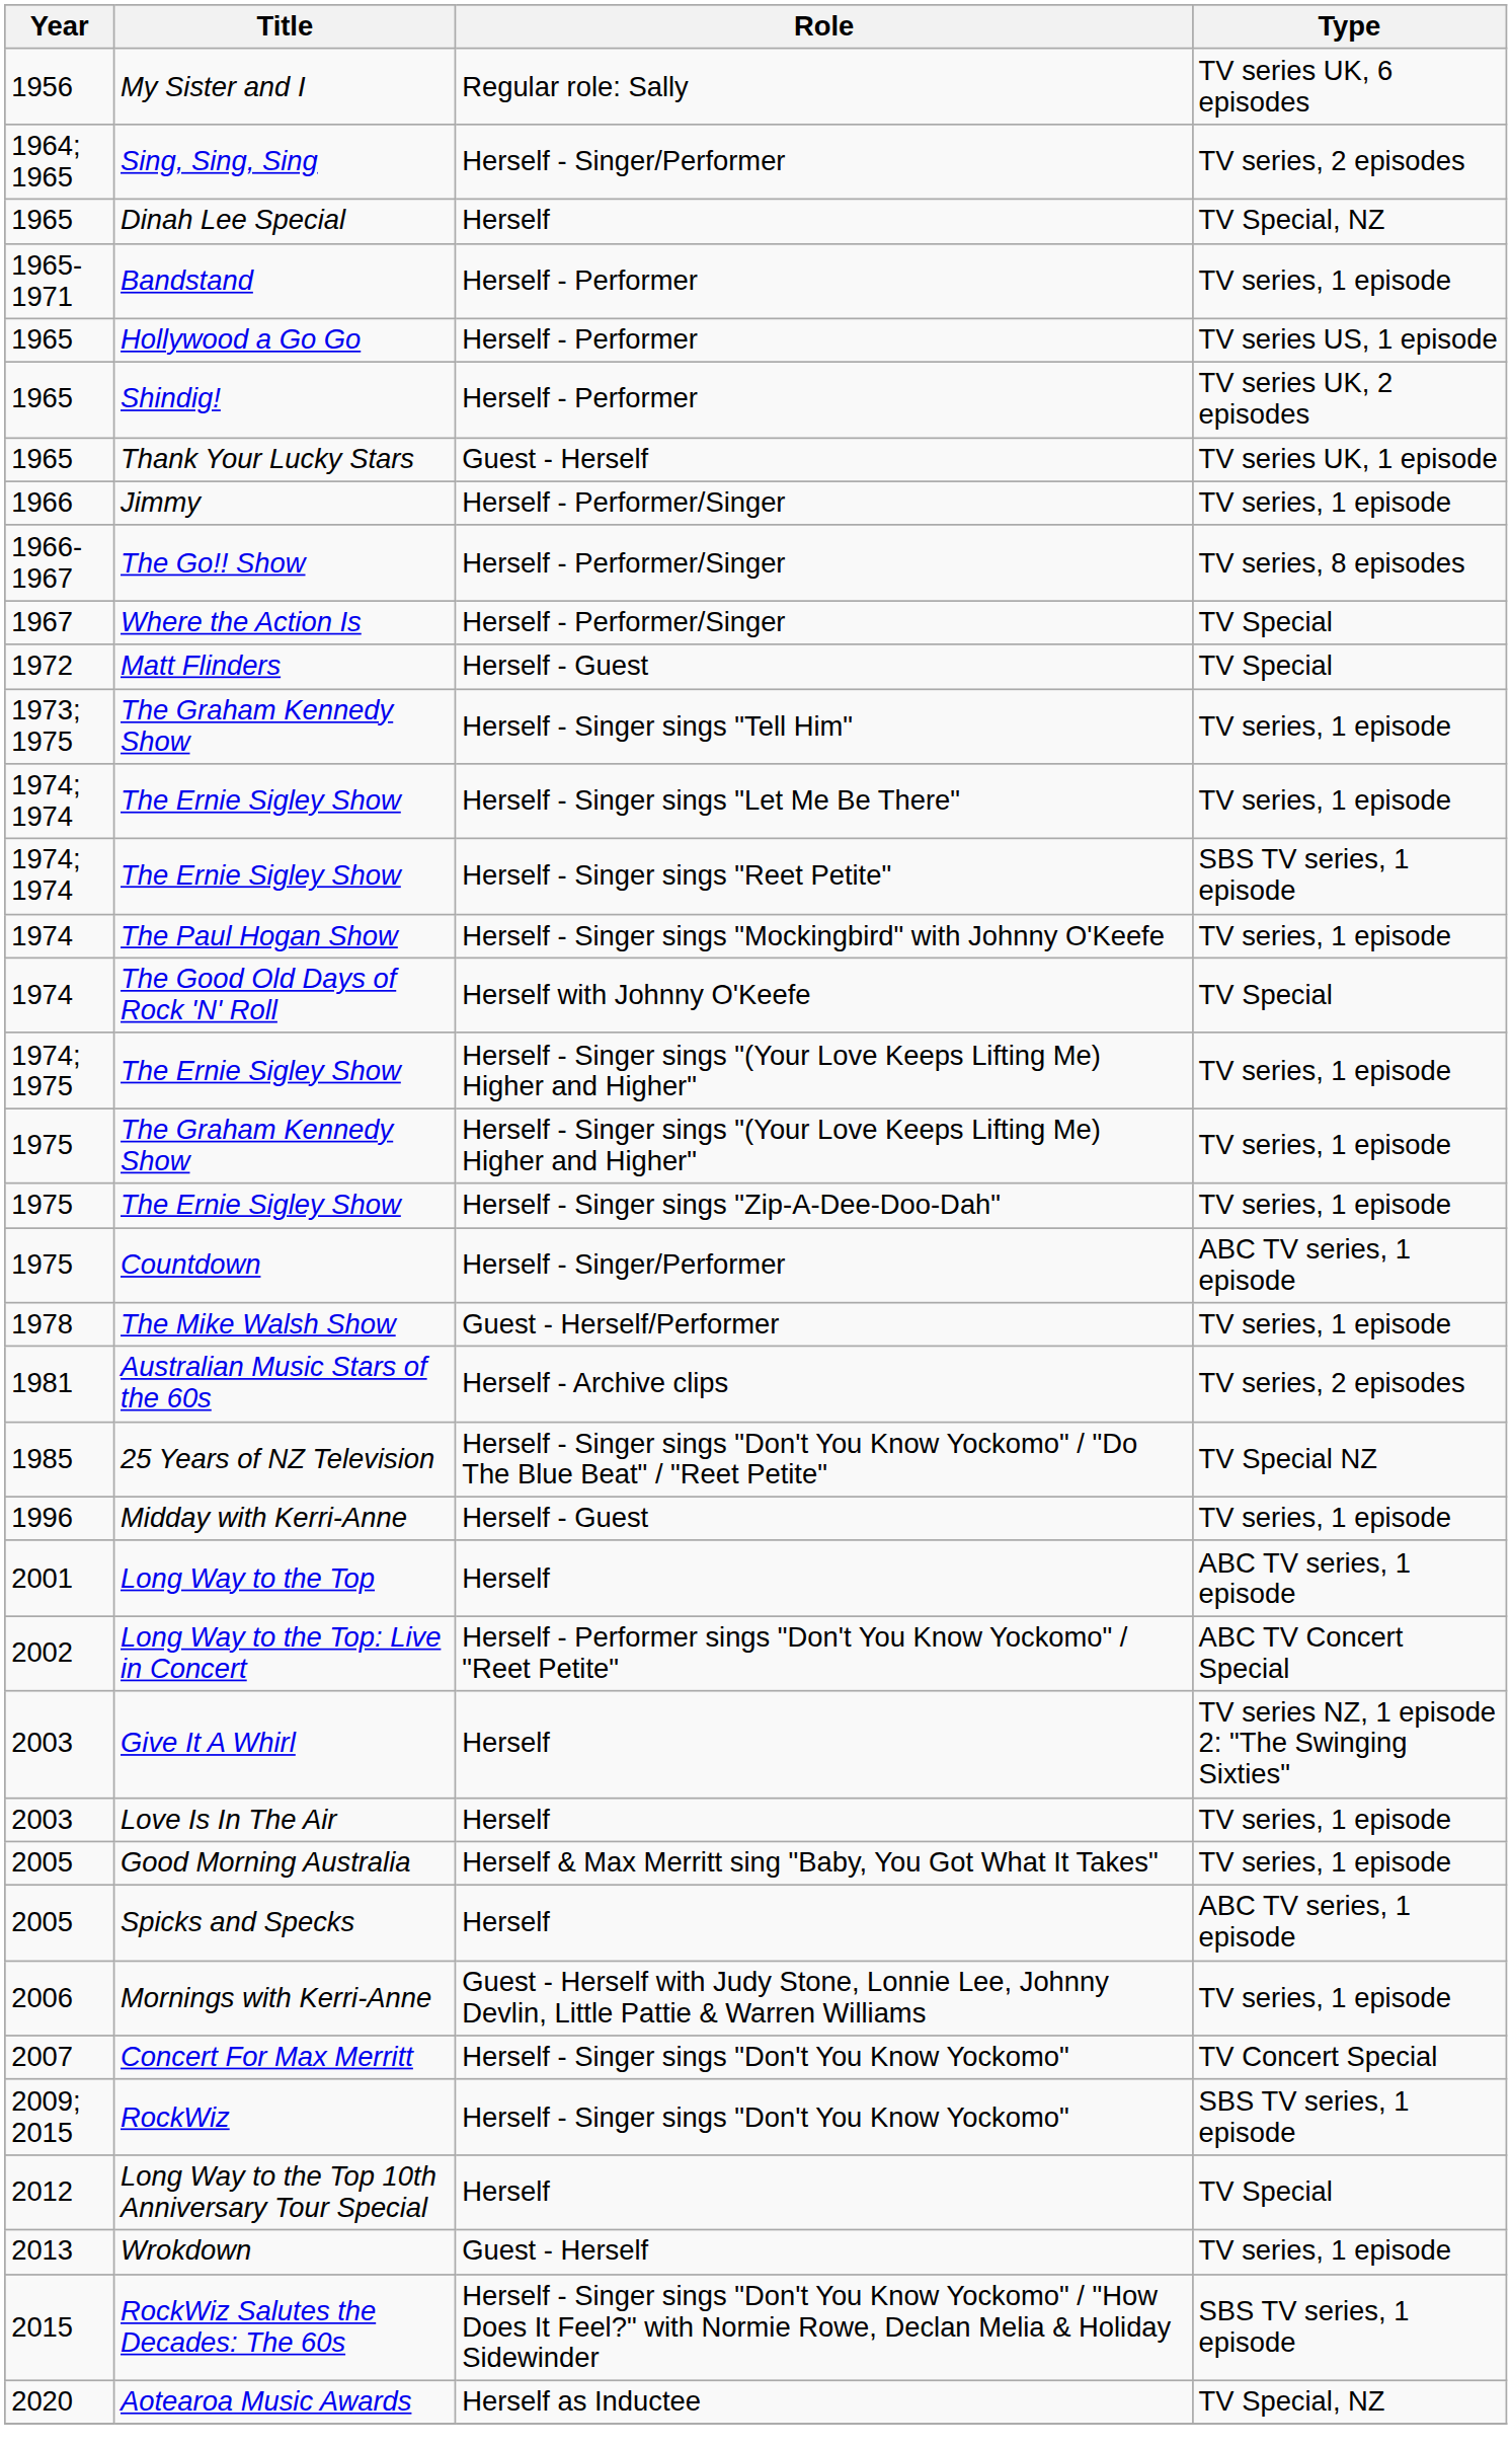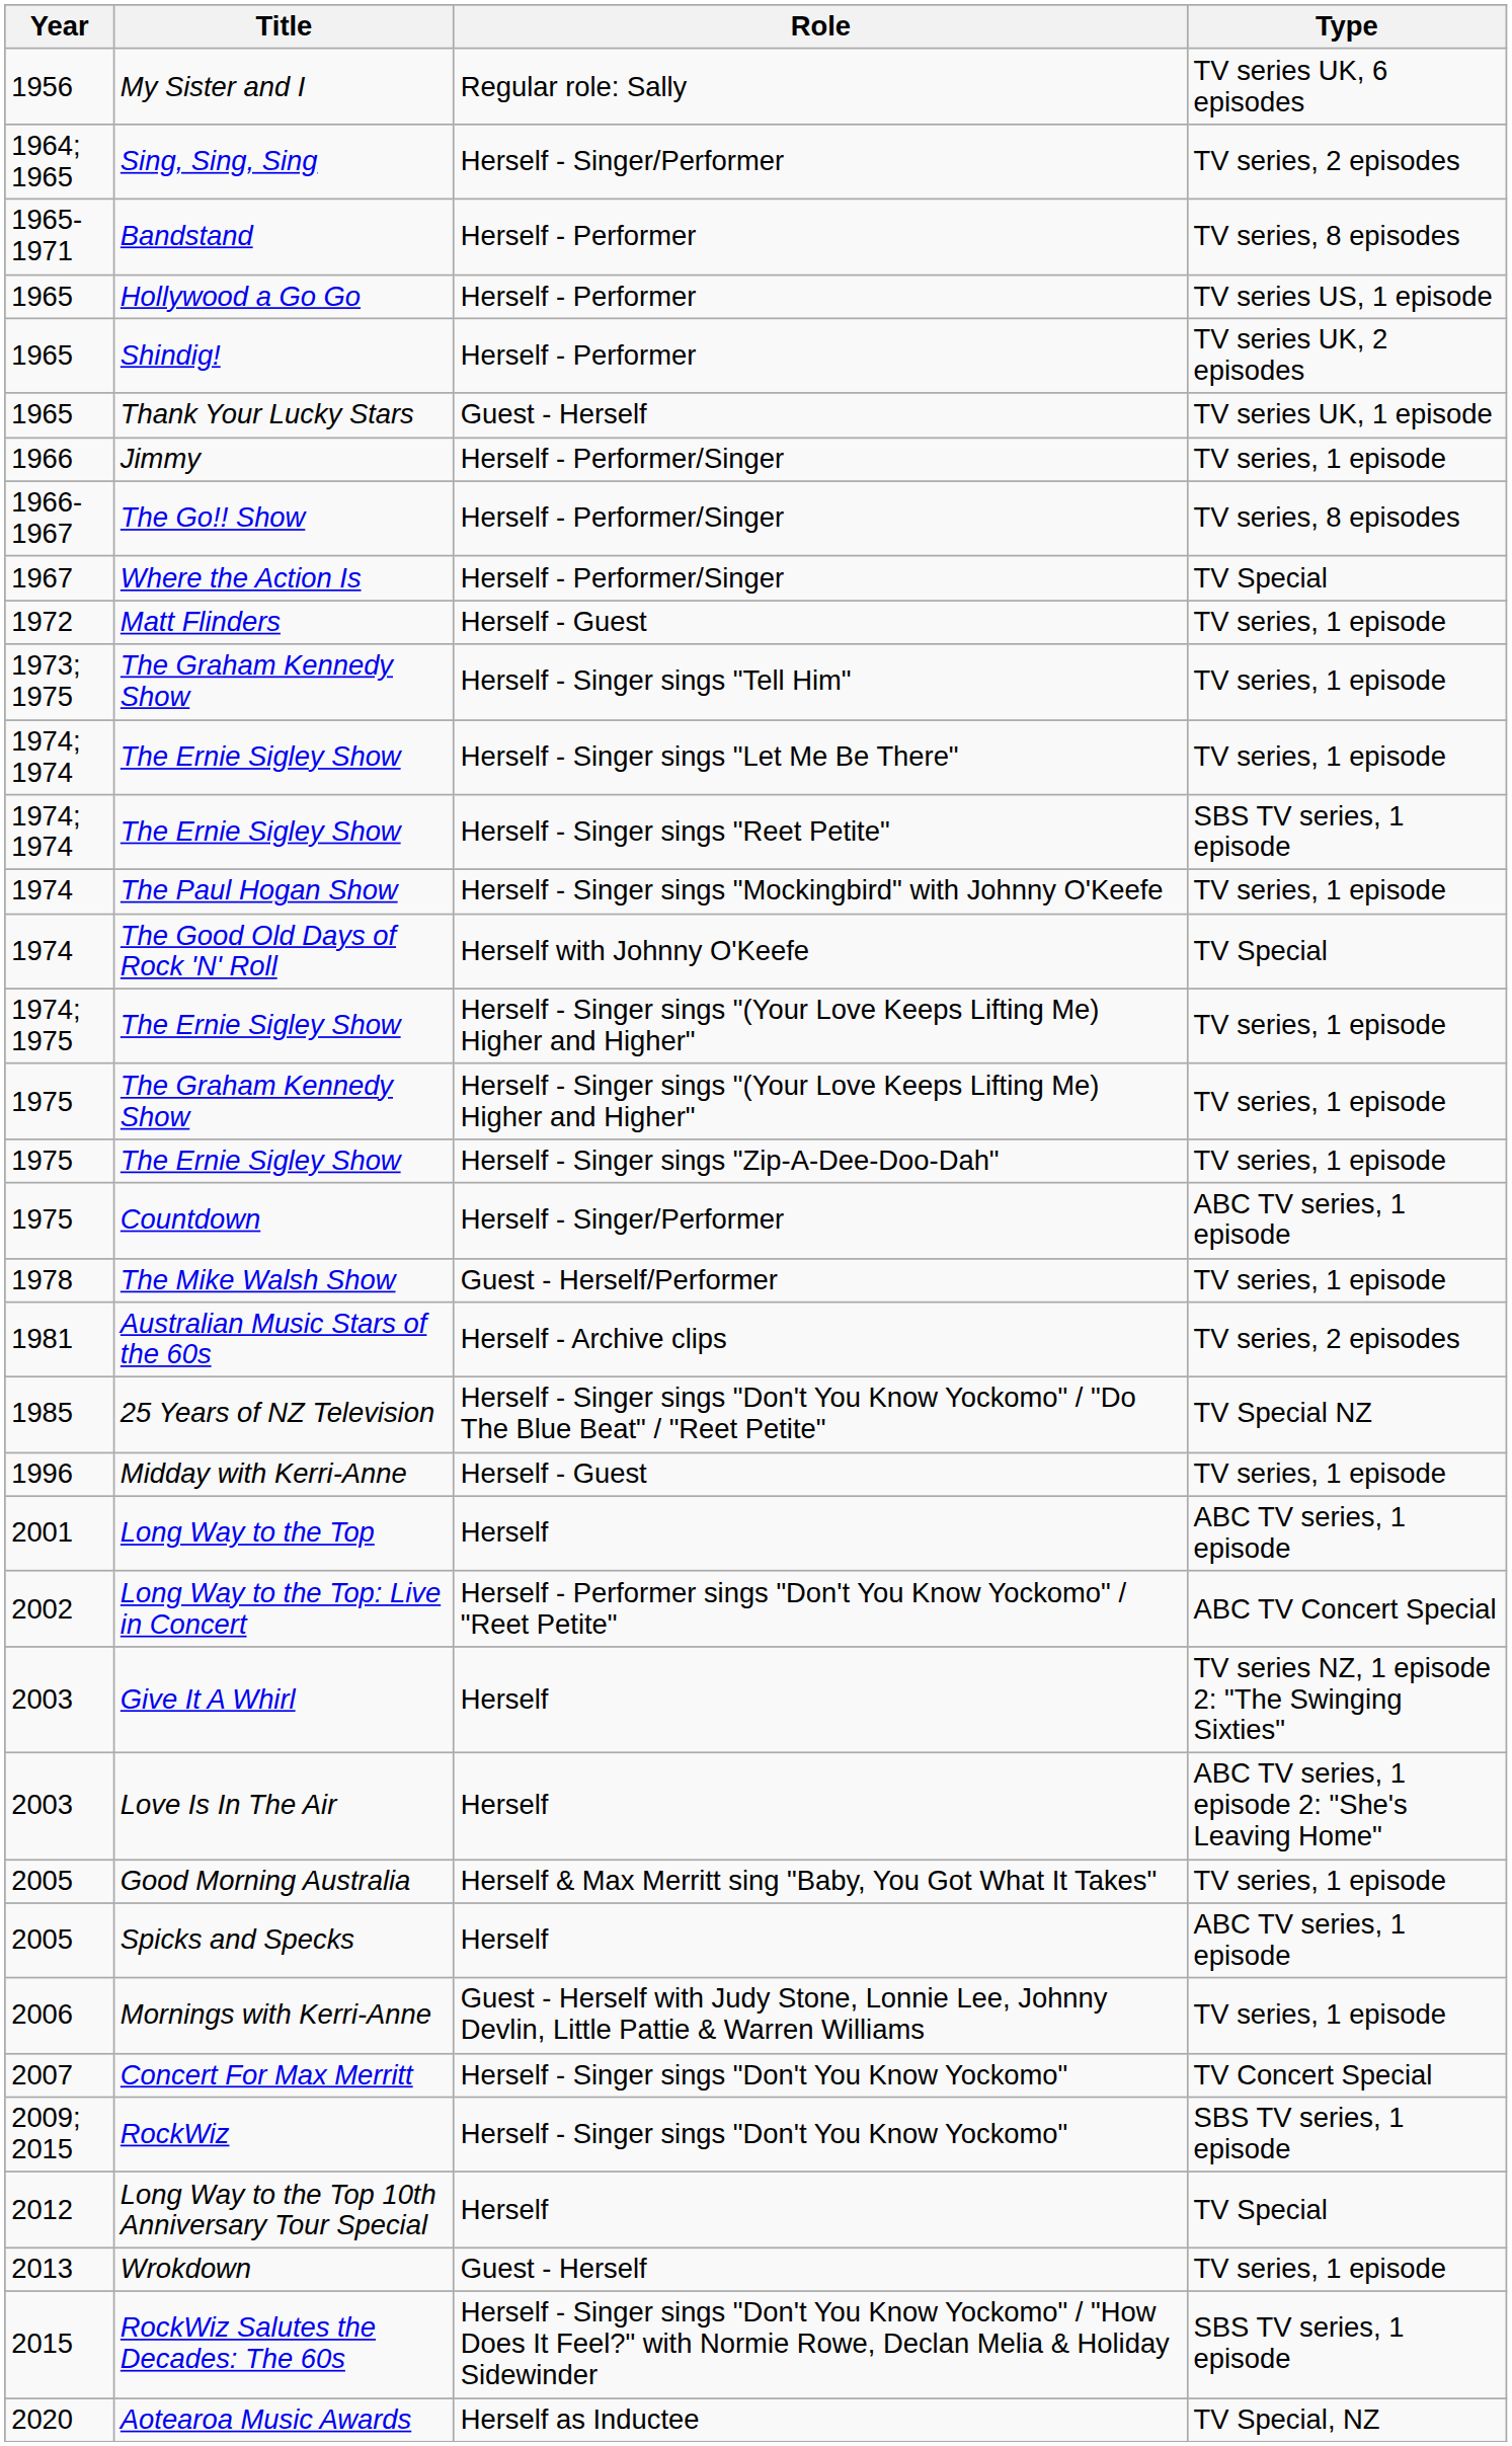- row: 1965 | Dinah Lee Special | Herself | TV Special, NZ
Bandstand | Type: TV series, 1 episode -> TV series, 8 episodes
Matt Flinders | Type: TV Special -> TV series, 1 episode
Love Is In The Air | Type: TV series, 1 episode -> ABC TV series, 1 episode 2: "She's Leaving Home"
